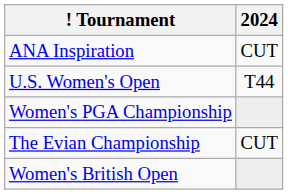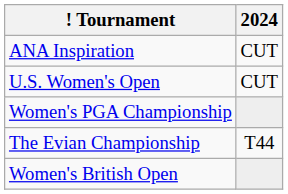U.S. Women's Open | 2024: T44 -> CUT
The Evian Championship | 2024: CUT -> T44
